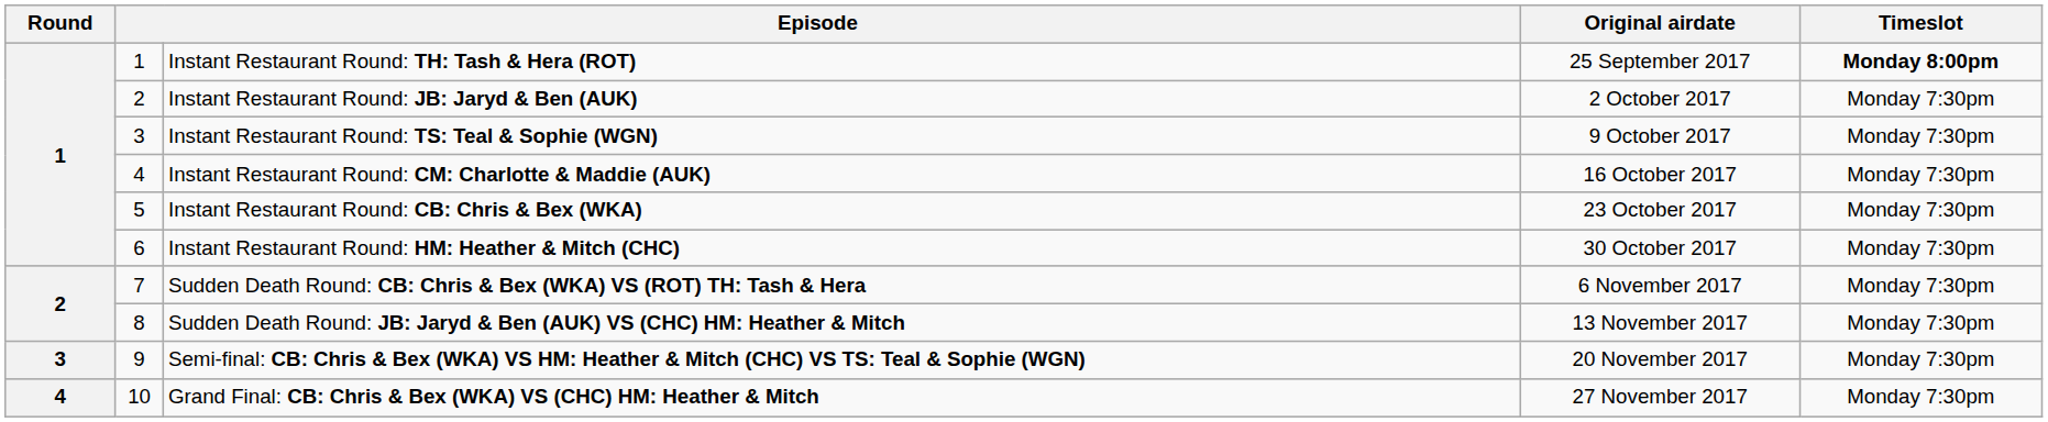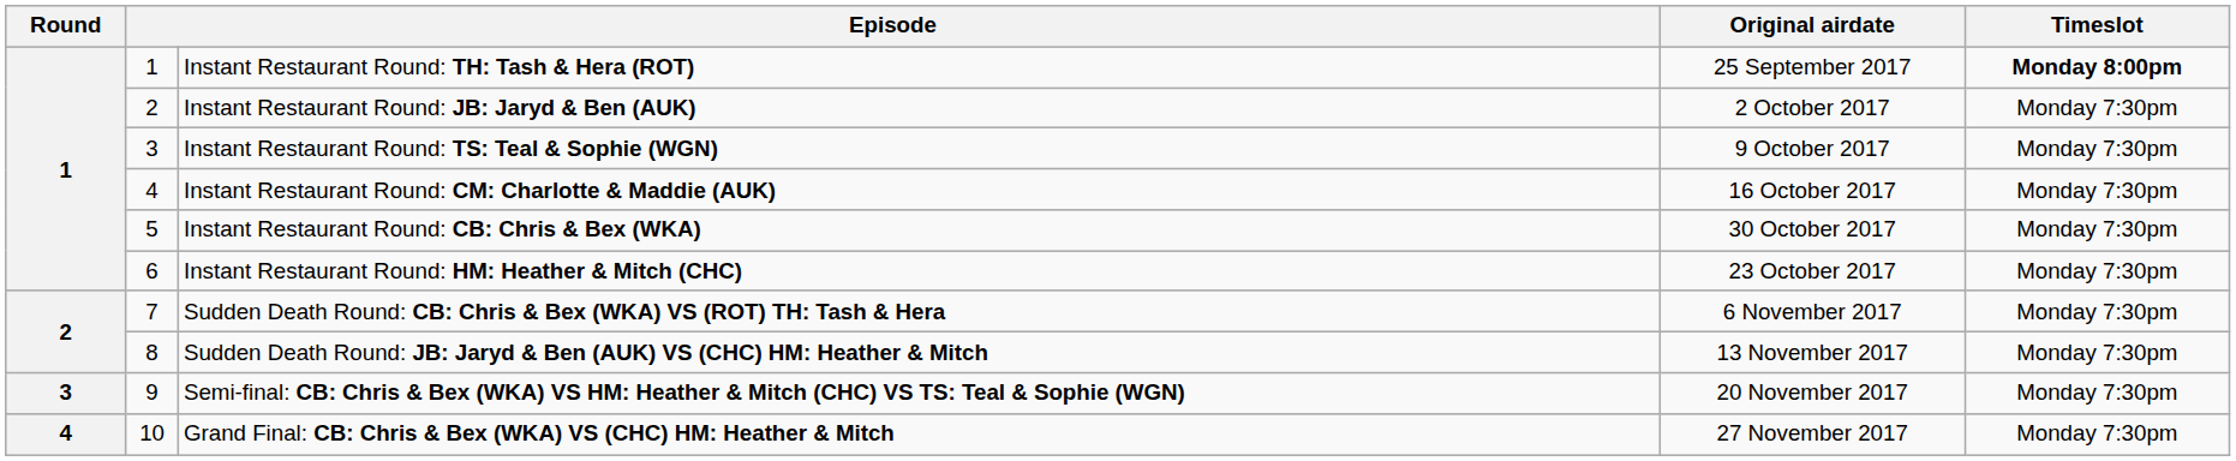Instant Restaurant Round: CB: Chris & Bex (WKA) | Original airdate: 23 October 2017 -> 30 October 2017
Instant Restaurant Round: HM: Heather & Mitch (CHC) | Original airdate: 30 October 2017 -> 23 October 2017
